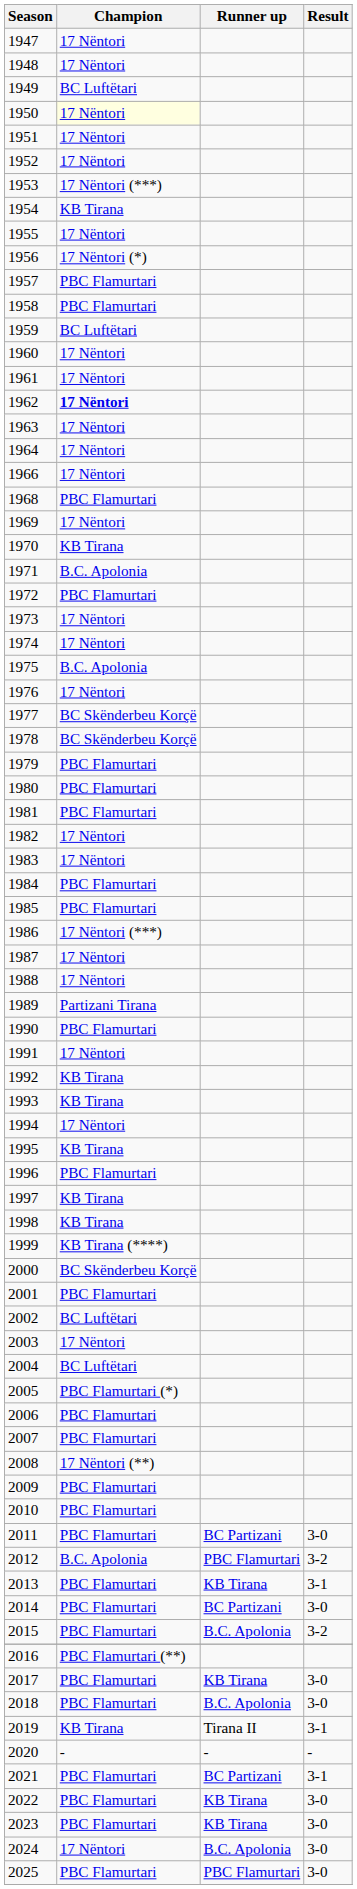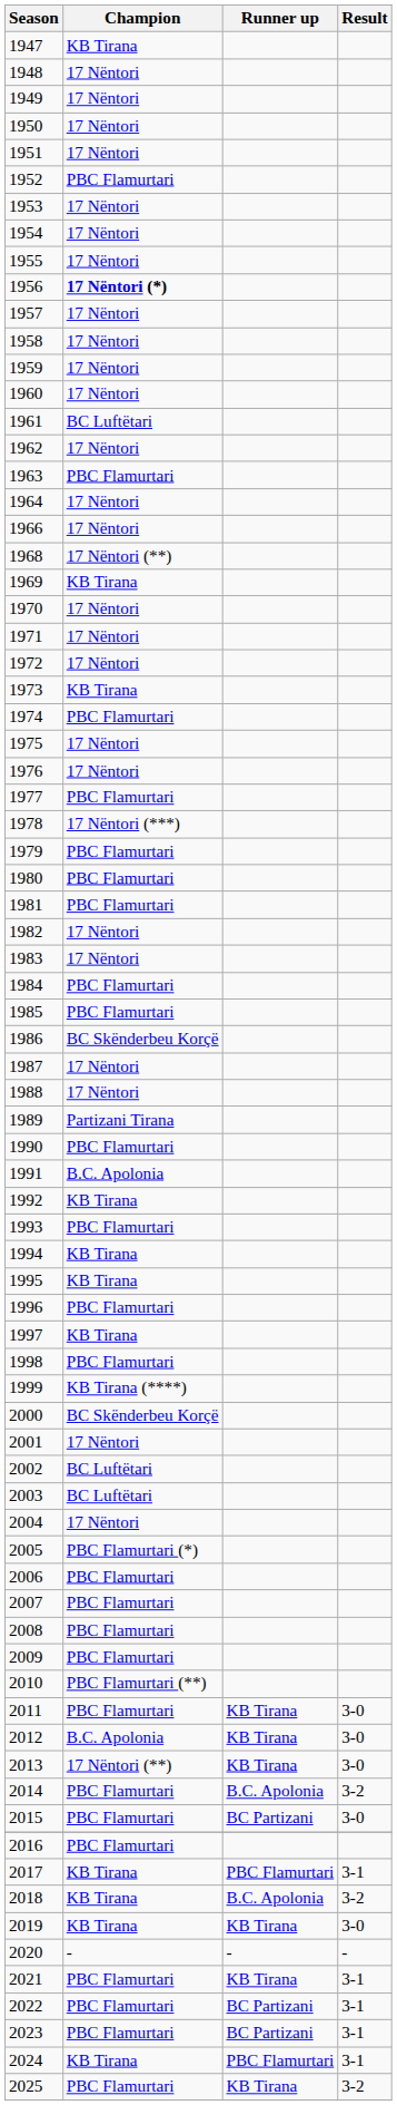1947 | Champion: 17 Nëntori -> KB Tirana
1949 | Champion: BC Luftëtari -> 17 Nëntori
1950 | Champion: lightyellow background -> no background
1952 | Champion: 17 Nëntori -> PBC Flamurtari
1953 | Champion: 17 Nëntori (***) -> 17 Nëntori
1954 | Champion: KB Tirana -> 17 Nëntori
1956 | Champion: normal -> bold
1957 | Champion: PBC Flamurtari -> 17 Nëntori
1958 | Champion: PBC Flamurtari -> 17 Nëntori
1959 | Champion: BC Luftëtari -> 17 Nëntori
1961 | Champion: 17 Nëntori -> BC Luftëtari
1962 | Champion: bold -> normal
1963 | Champion: 17 Nëntori -> PBC Flamurtari
1968 | Champion: PBC Flamurtari -> 17 Nëntori (**)
1969 | Champion: 17 Nëntori -> KB Tirana
1970 | Champion: KB Tirana -> 17 Nëntori
1971 | Champion: B.C. Apolonia -> 17 Nëntori
1972 | Champion: PBC Flamurtari -> 17 Nëntori
1973 | Champion: 17 Nëntori -> KB Tirana
1974 | Champion: 17 Nëntori -> PBC Flamurtari
1975 | Champion: B.C. Apolonia -> 17 Nëntori
1977 | Champion: BC Skënderbeu Korçë -> PBC Flamurtari
1978 | Champion: BC Skënderbeu Korçë -> 17 Nëntori (***)
1986 | Champion: 17 Nëntori (***) -> BC Skënderbeu Korçë
1991 | Champion: 17 Nëntori -> B.C. Apolonia
1993 | Champion: KB Tirana -> PBC Flamurtari
1994 | Champion: 17 Nëntori -> KB Tirana
1998 | Champion: KB Tirana -> PBC Flamurtari
2001 | Champion: PBC Flamurtari -> 17 Nëntori
2003 | Champion: 17 Nëntori -> BC Luftëtari
2004 | Champion: BC Luftëtari -> 17 Nëntori
2008 | Champion: 17 Nëntori (**) -> PBC Flamurtari
2010 | Champion: PBC Flamurtari -> PBC Flamurtari (**)
2011 | Runner up: BC Partizani -> KB Tirana
2012 | Runner up: PBC Flamurtari -> KB Tirana
2012 | Result: 3-2 -> 3-0
2013 | Champion: PBC Flamurtari -> 17 Nëntori (**)
2013 | Result: 3-1 -> 3-0
2014 | Runner up: BC Partizani -> B.C. Apolonia
2014 | Result: 3-0 -> 3-2
2015 | Runner up: B.C. Apolonia -> BC Partizani
2015 | Result: 3-2 -> 3-0
2016 | Champion: PBC Flamurtari (**) -> PBC Flamurtari
2017 | Champion: PBC Flamurtari -> KB Tirana
2017 | Runner up: KB Tirana -> PBC Flamurtari
2017 | Result: 3-0 -> 3-1
2018 | Champion: PBC Flamurtari -> KB Tirana
2018 | Result: 3-0 -> 3-2
2019 | Runner up: Tirana II -> KB Tirana
2019 | Result: 3-1 -> 3-0
2021 | Runner up: BC Partizani -> KB Tirana
2022 | Runner up: KB Tirana -> BC Partizani
2022 | Result: 3-0 -> 3-1
2023 | Runner up: KB Tirana -> BC Partizani
2023 | Result: 3-0 -> 3-1
2024 | Champion: 17 Nëntori -> KB Tirana
2024 | Runner up: B.C. Apolonia -> PBC Flamurtari
2024 | Result: 3-0 -> 3-1
2025 | Runner up: PBC Flamurtari -> KB Tirana
2025 | Result: 3-0 -> 3-2
